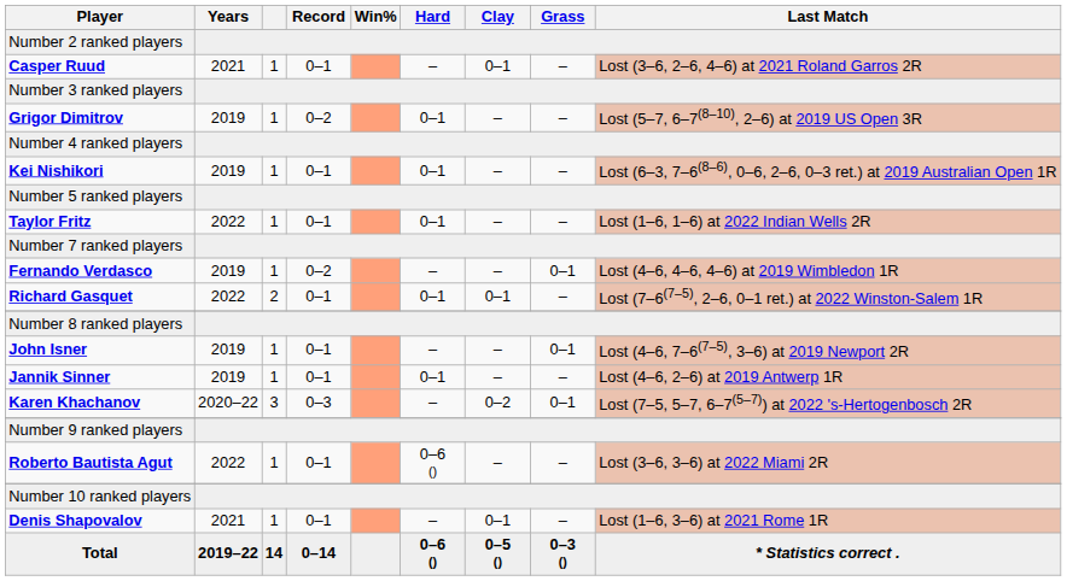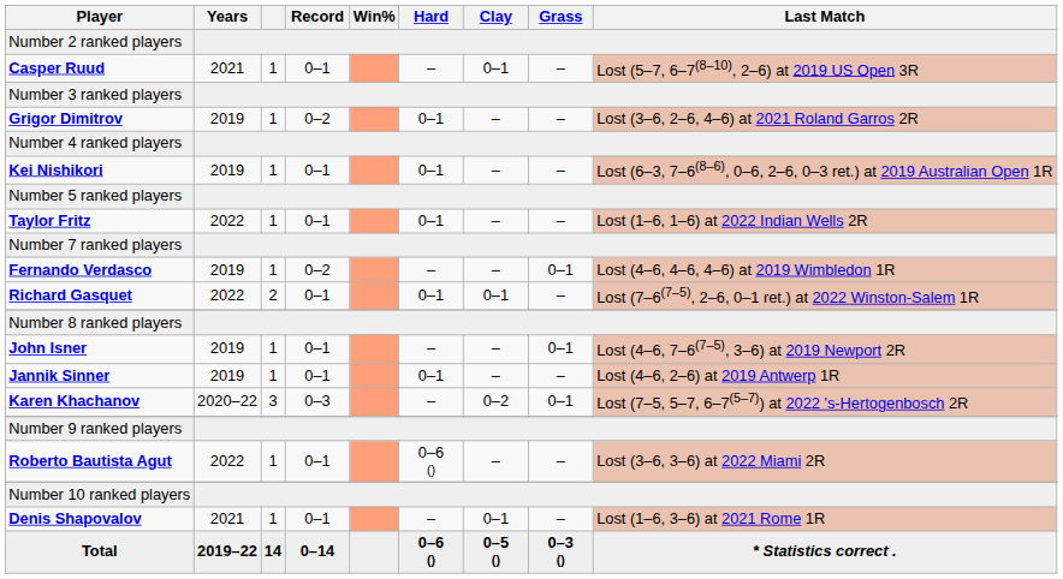Casper Ruud | Last Match: Lost (3–6, 2–6, 4–6) at 2021 Roland Garros 2R -> Lost (5–7, 6–7(8–10), 2–6) at 2019 US Open 3R
Grigor Dimitrov | Last Match: Lost (5–7, 6–7(8–10), 2–6) at 2019 US Open 3R -> Lost (3–6, 2–6, 4–6) at 2021 Roland Garros 2R
